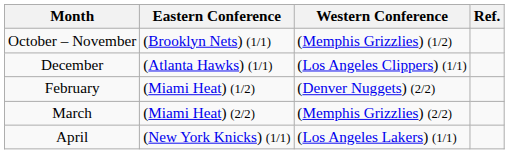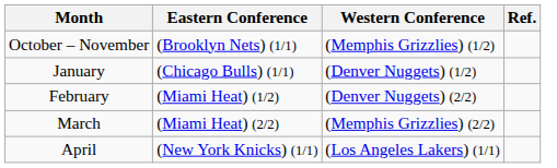- row: December | (Atlanta Hawks) (1/1) | (Los Angeles Clippers) (1/1)
+ row: January | (Chicago Bulls) (1/1) | (Denver Nuggets) (1/2)
